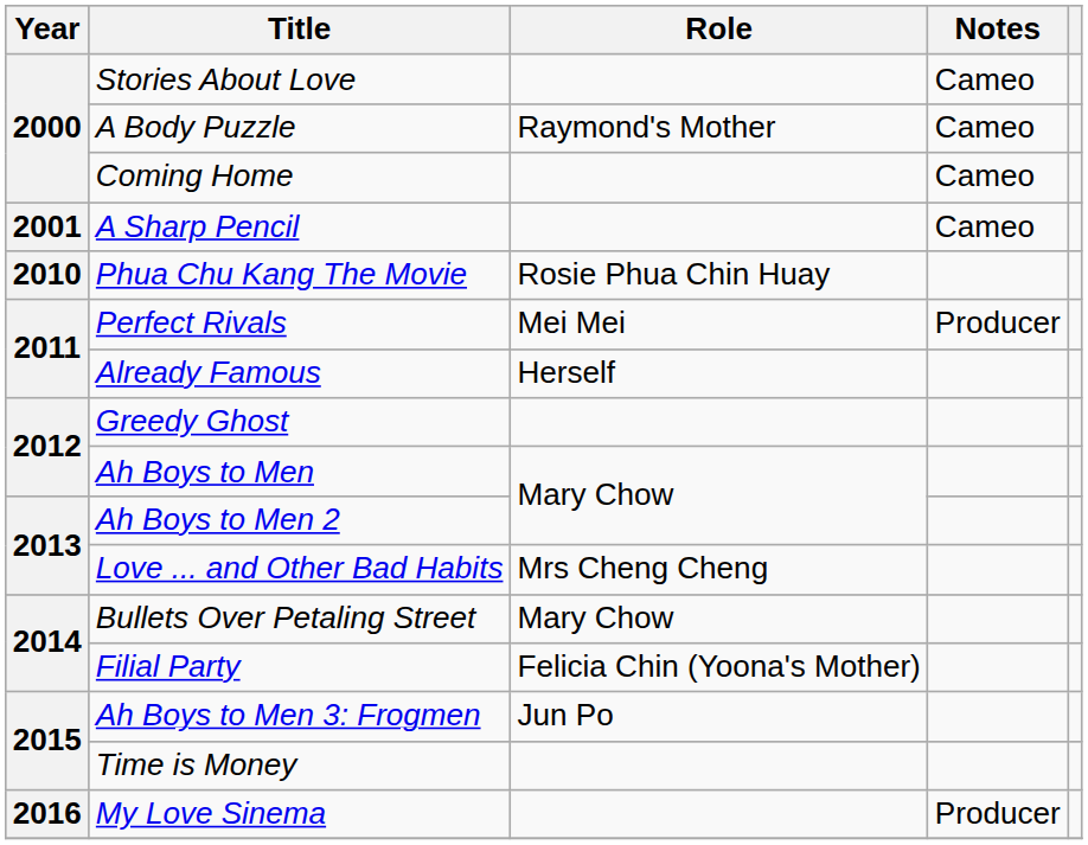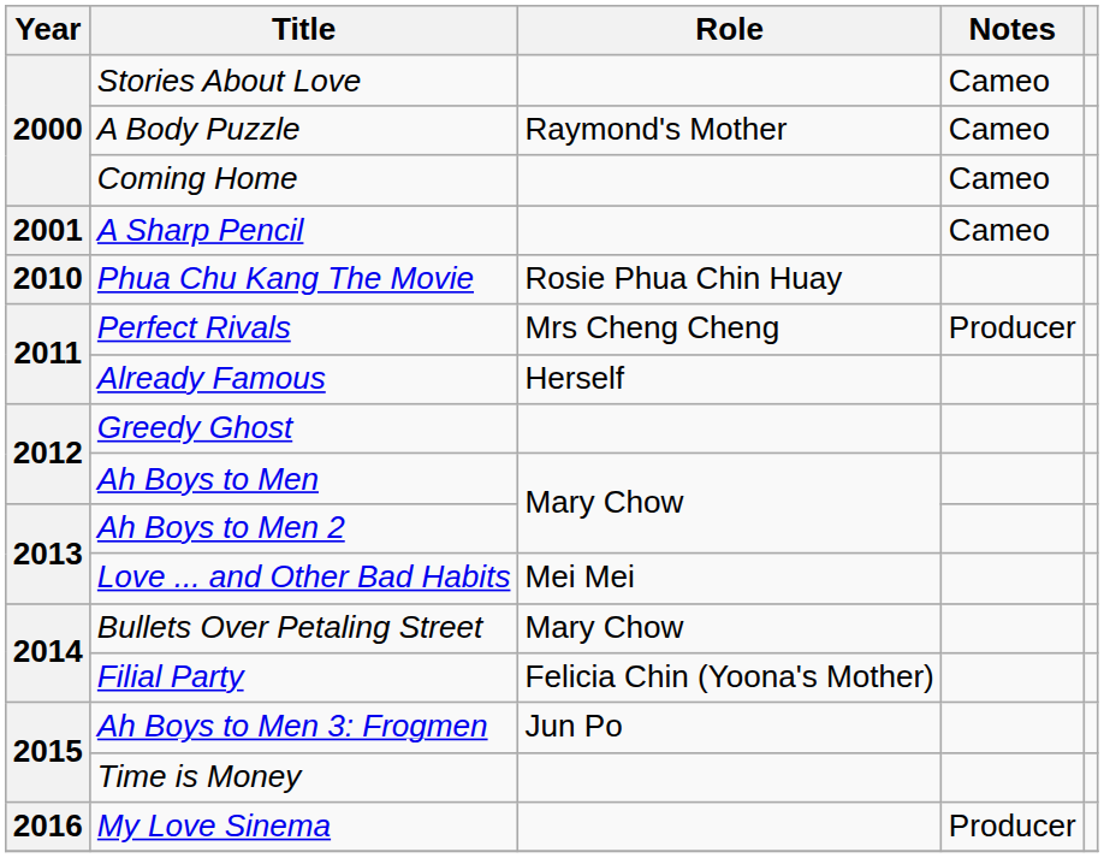Perfect Rivals | Role: Mei Mei -> Mrs Cheng Cheng
Love ... and Other Bad Habits | Role: Mrs Cheng Cheng -> Mei Mei
